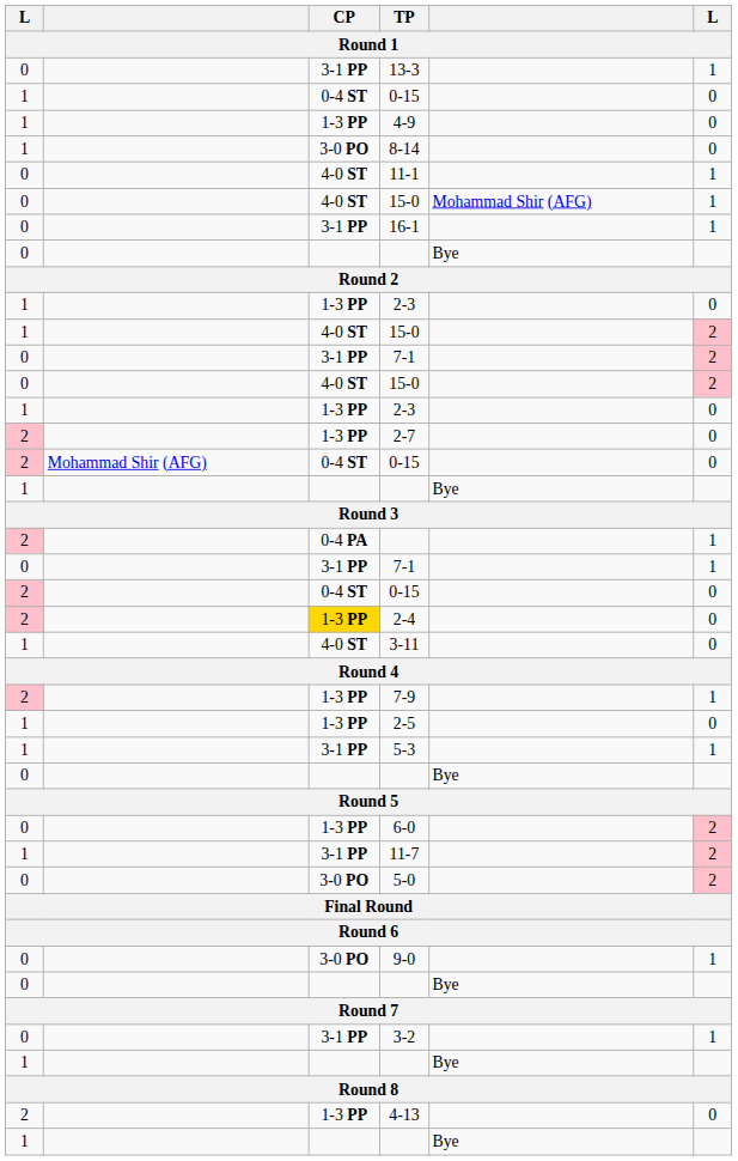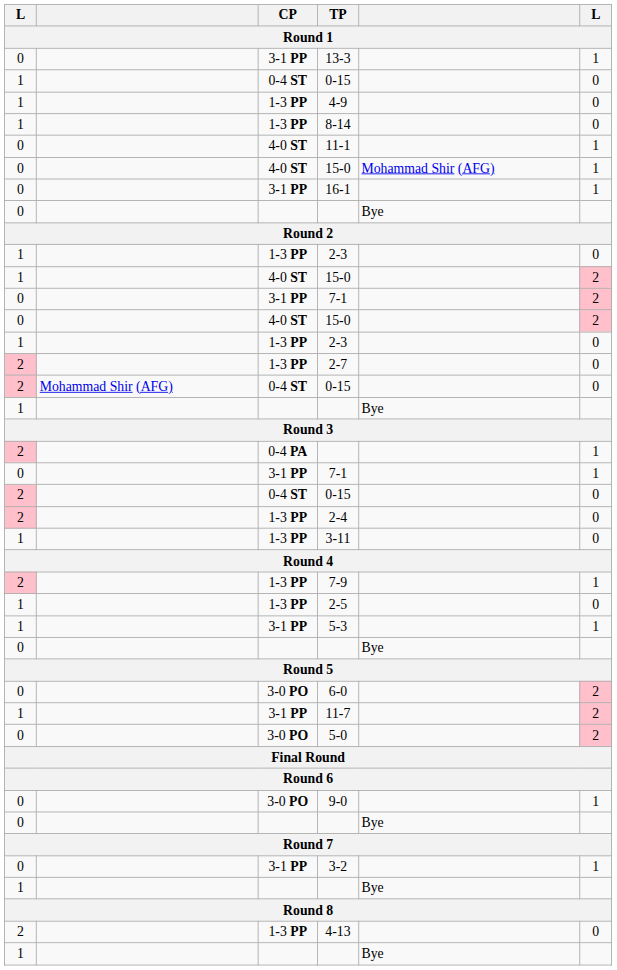8-14 | CP: 3-0 PO -> 1-3 PP
2-4 | CP: gold background -> no background
3-11 | CP: 4-0 ST -> 1-3 PP
6-0 | CP: 1-3 PP -> 3-0 PO
